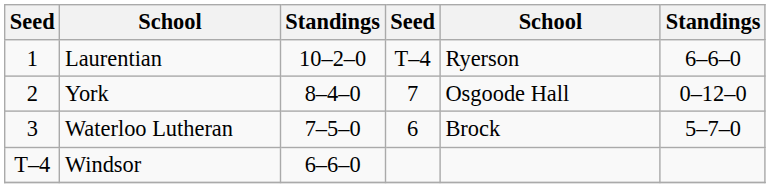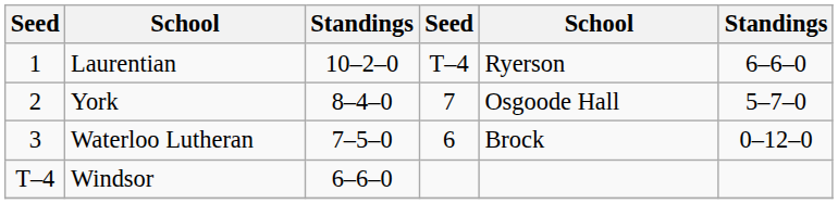York | column 6: 0–12–0 -> 5–7–0
Waterloo Lutheran | column 6: 5–7–0 -> 0–12–0
